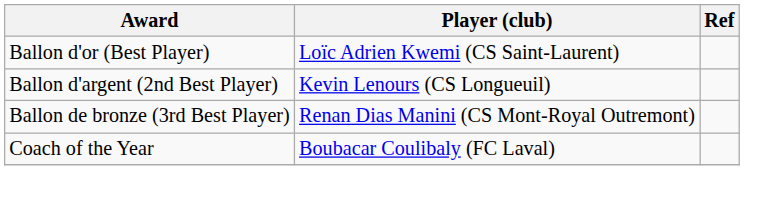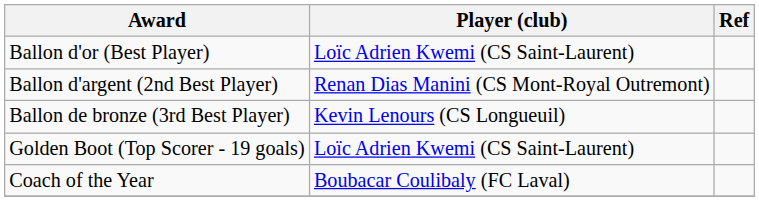Ballon d'argent (2nd Best Player) | Player (club): Kevin Lenours (CS Longueuil) -> Renan Dias Manini (CS Mont-Royal Outremont)
Ballon de bronze (3rd Best Player) | Player (club): Renan Dias Manini (CS Mont-Royal Outremont) -> Kevin Lenours (CS Longueuil)
+ row: Golden Boot (Top Scorer - 19 goals) | Loïc Adrien Kwemi (CS Saint-Laurent)
